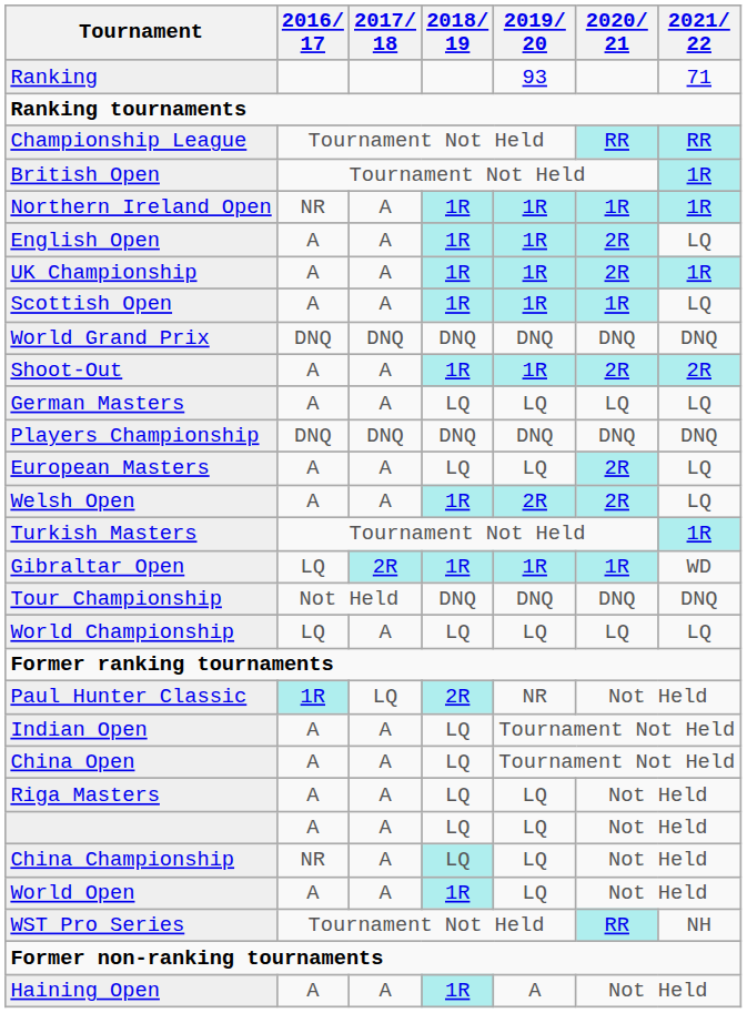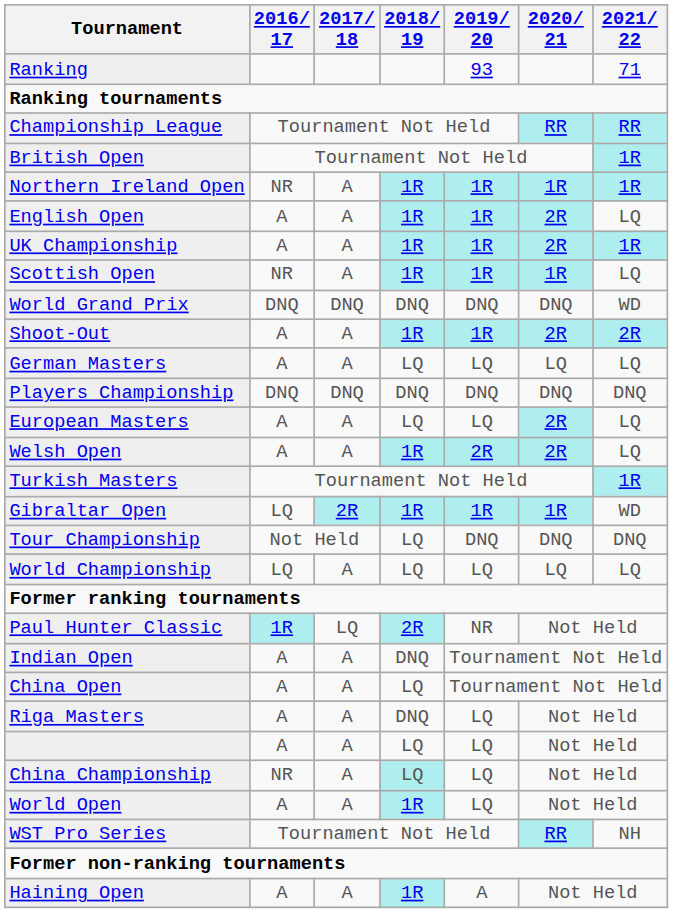Scottish Open | 2016/ 17: A -> NR
World Grand Prix | 2021/ 22: DNQ -> WD
Tour Championship | 2018/ 19: DNQ -> LQ
Indian Open | 2018/ 19: LQ -> DNQ
Riga Masters | 2018/ 19: LQ -> DNQ
